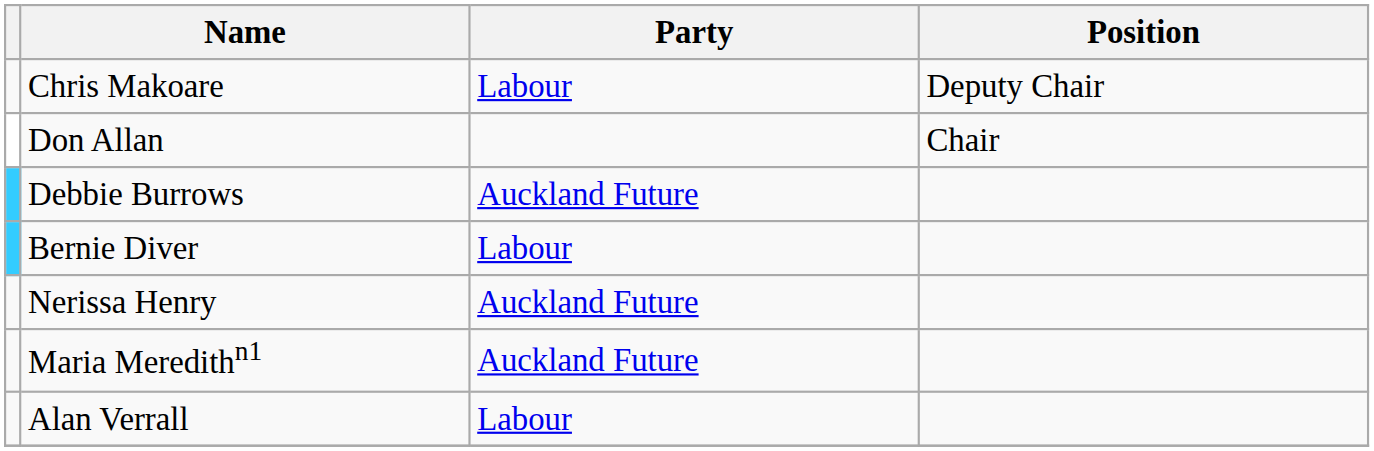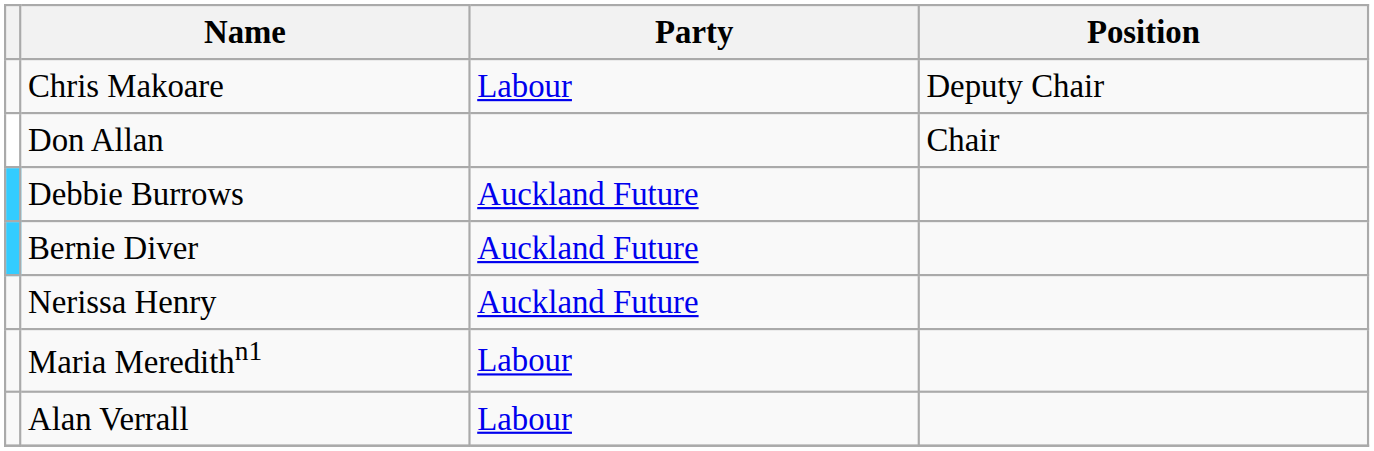Bernie Diver | Party: Labour -> Auckland Future
Maria Meredithn1 | Party: Auckland Future -> Labour
